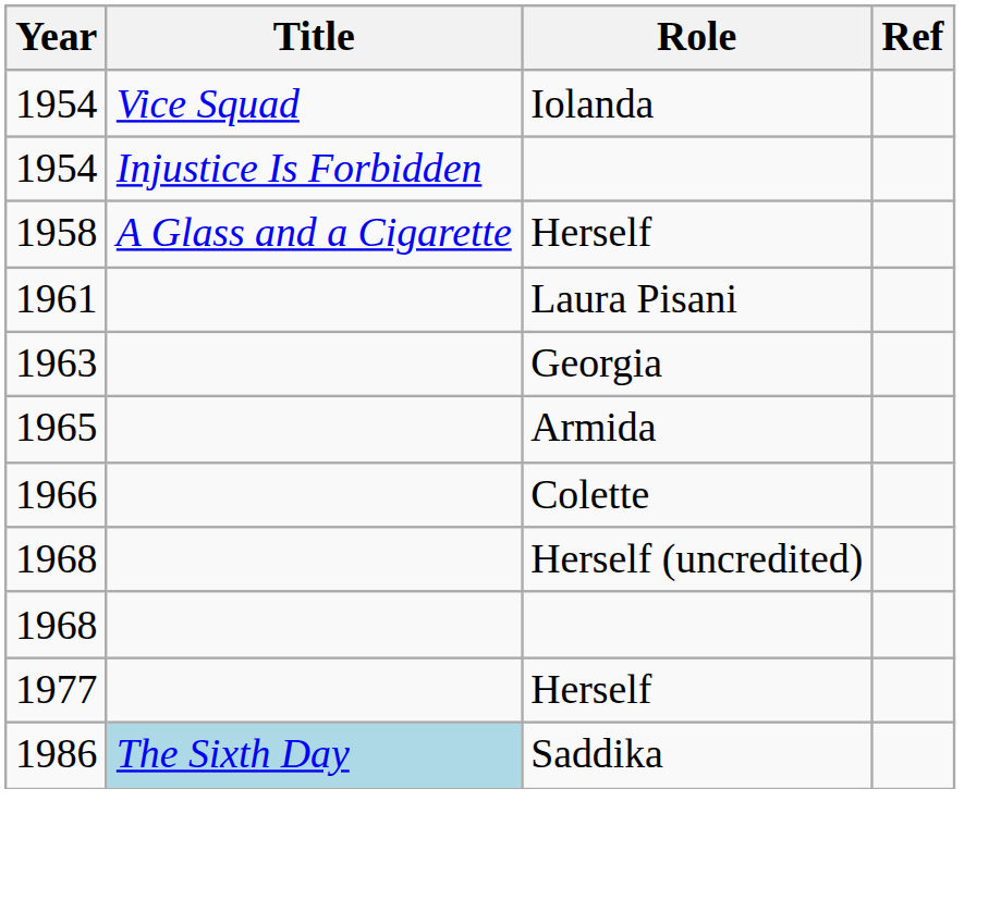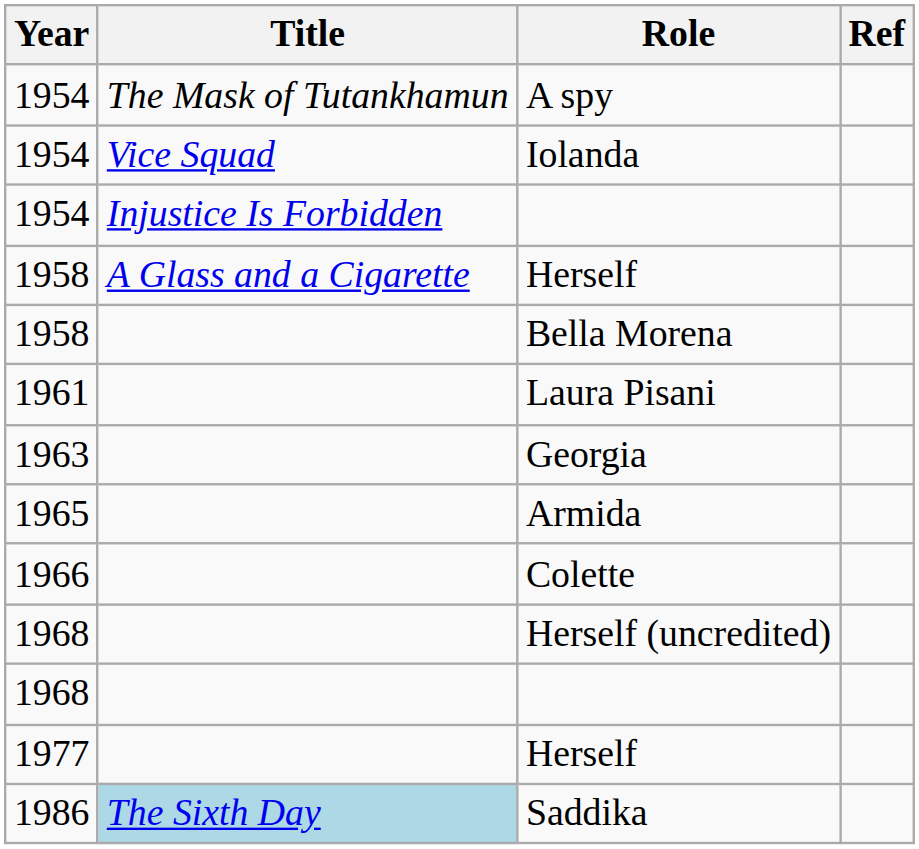+ row: 1954 | The Mask of Tutankhamun | A spy
+ row: 1958 | Bella Morena
